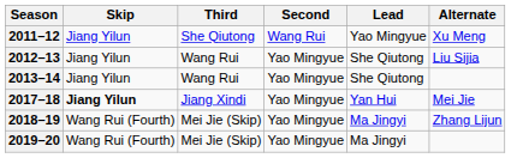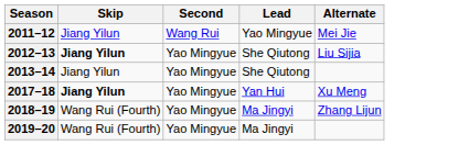- column: Third | She Qiutong | Wang Rui | Wang Rui | Jiang Xindi | Mei Jie (Skip) | Mei Jie (Skip)
2011–12 | Alternate: Xu Meng -> Mei Jie
2012–13 | Skip: normal -> bold
2017–18 | Alternate: Mei Jie -> Xu Meng
